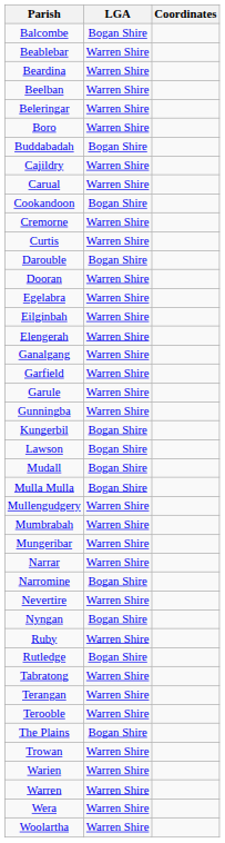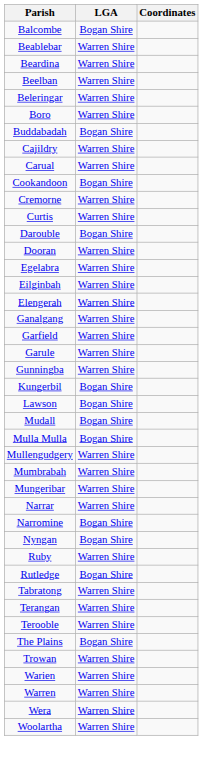- row: Nevertire | Warren Shire
